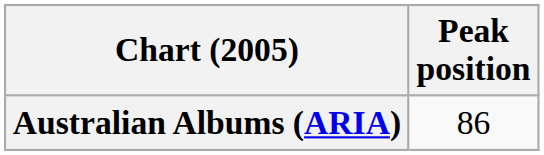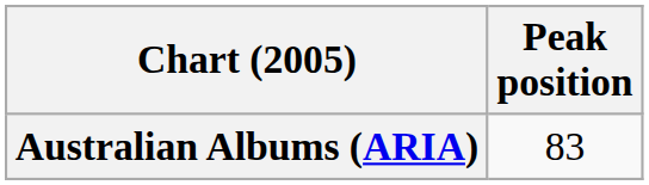Australian Albums (ARIA) | Peak position: 86 -> 83
